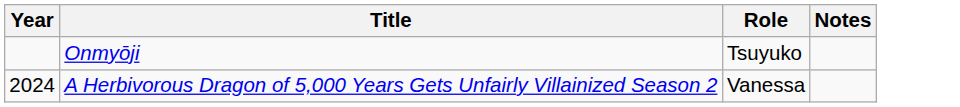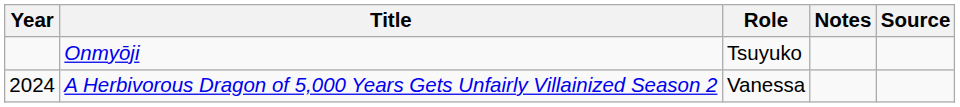+ column: Source
